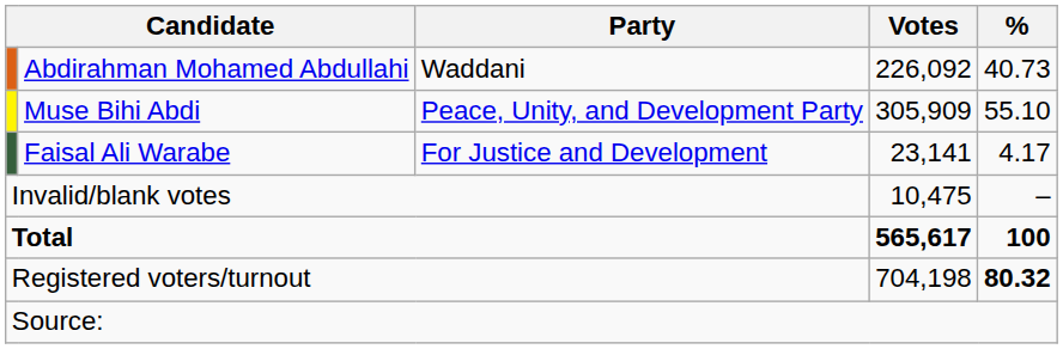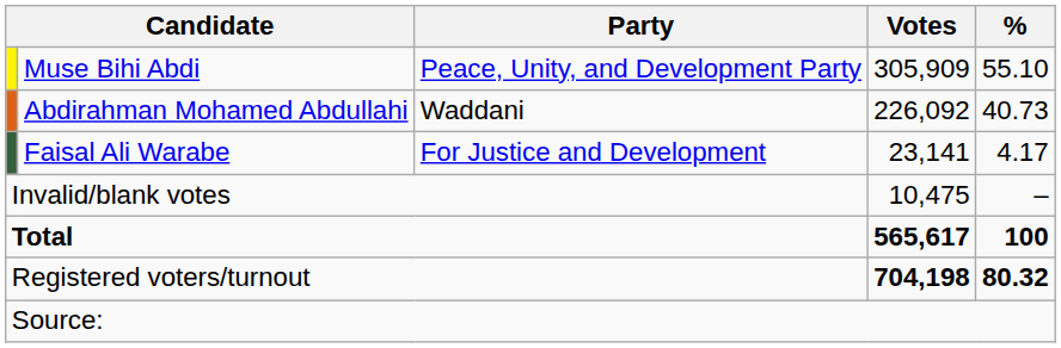rows swapped: Muse Bihi Abdi <-> Abdirahman Mohamed Abdullahi
Registered voters/turnout | Votes: normal -> bold
